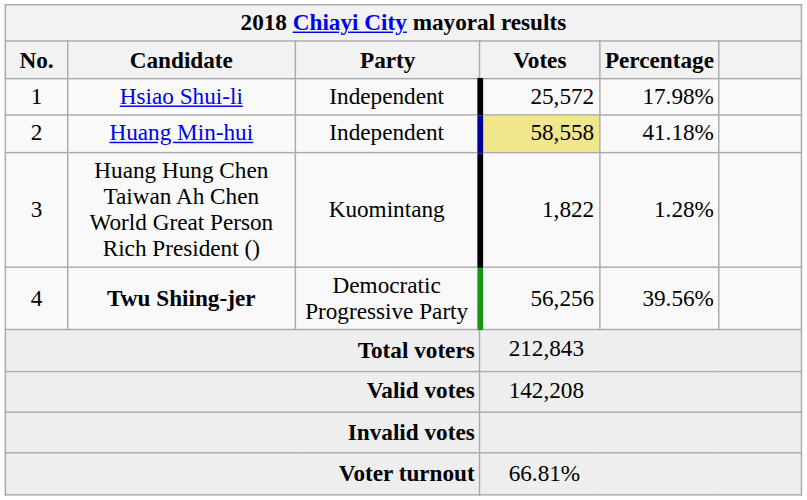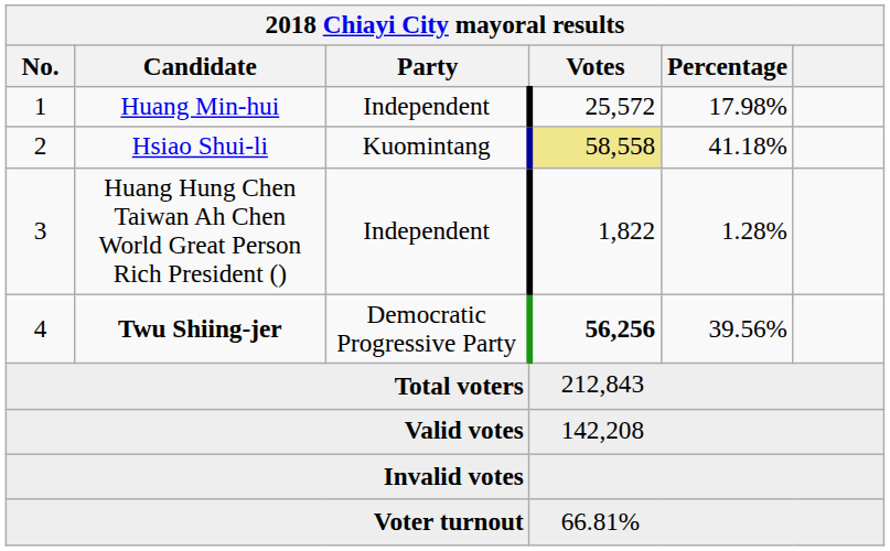1 | Candidate: Hsiao Shui-li -> Huang Min-hui
2 | Candidate: Huang Min-hui -> Hsiao Shui-li
2 | Party: Independent -> Kuomintang
3 | Party: Kuomintang -> Independent
4 | Votes: normal -> bold
